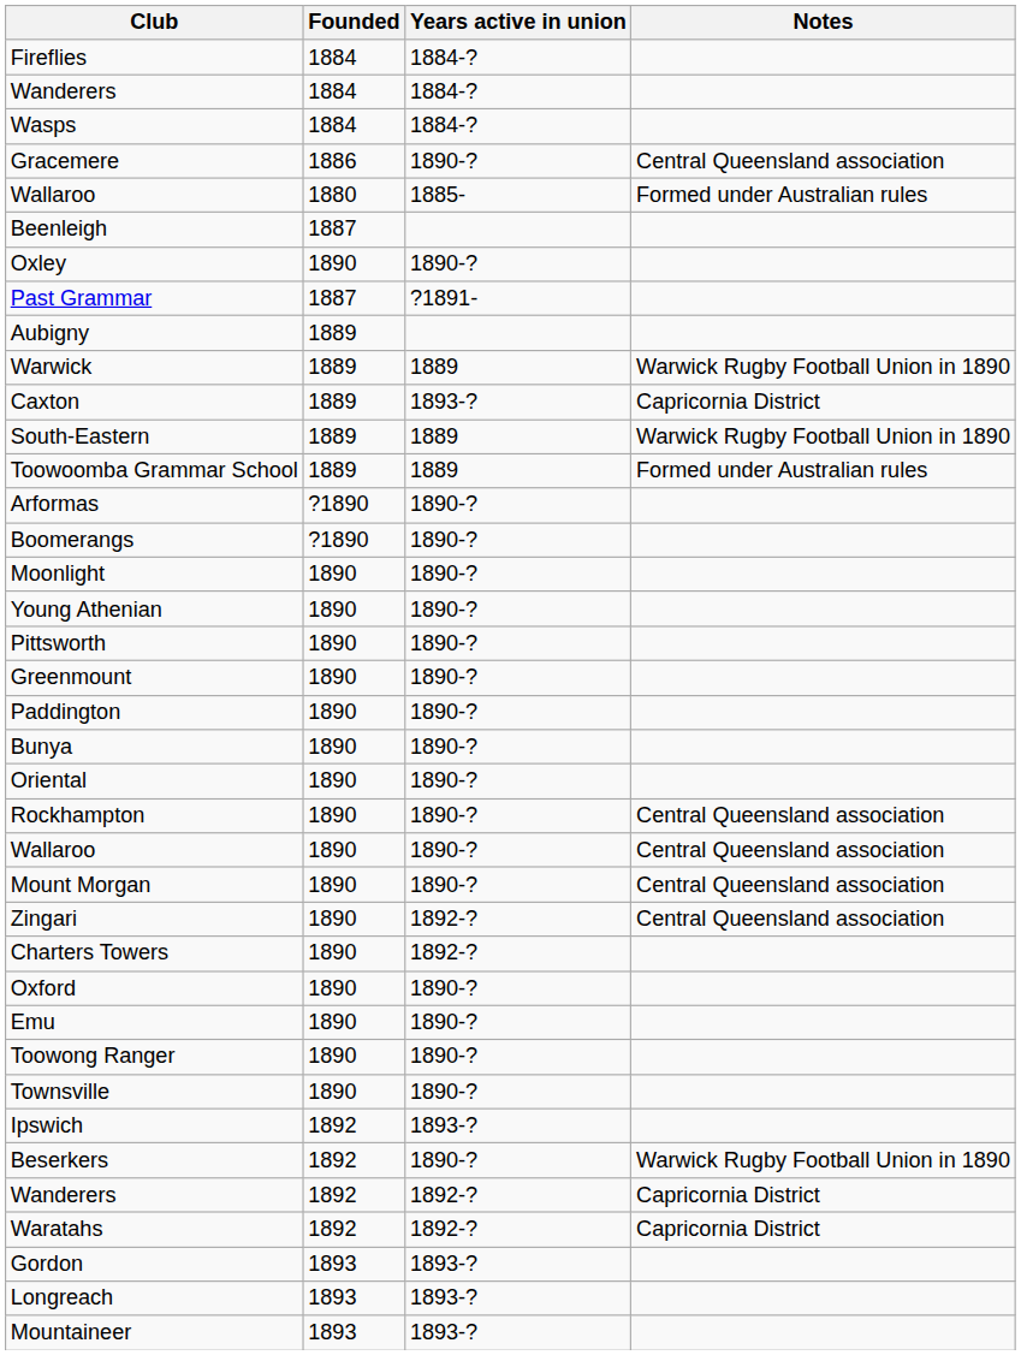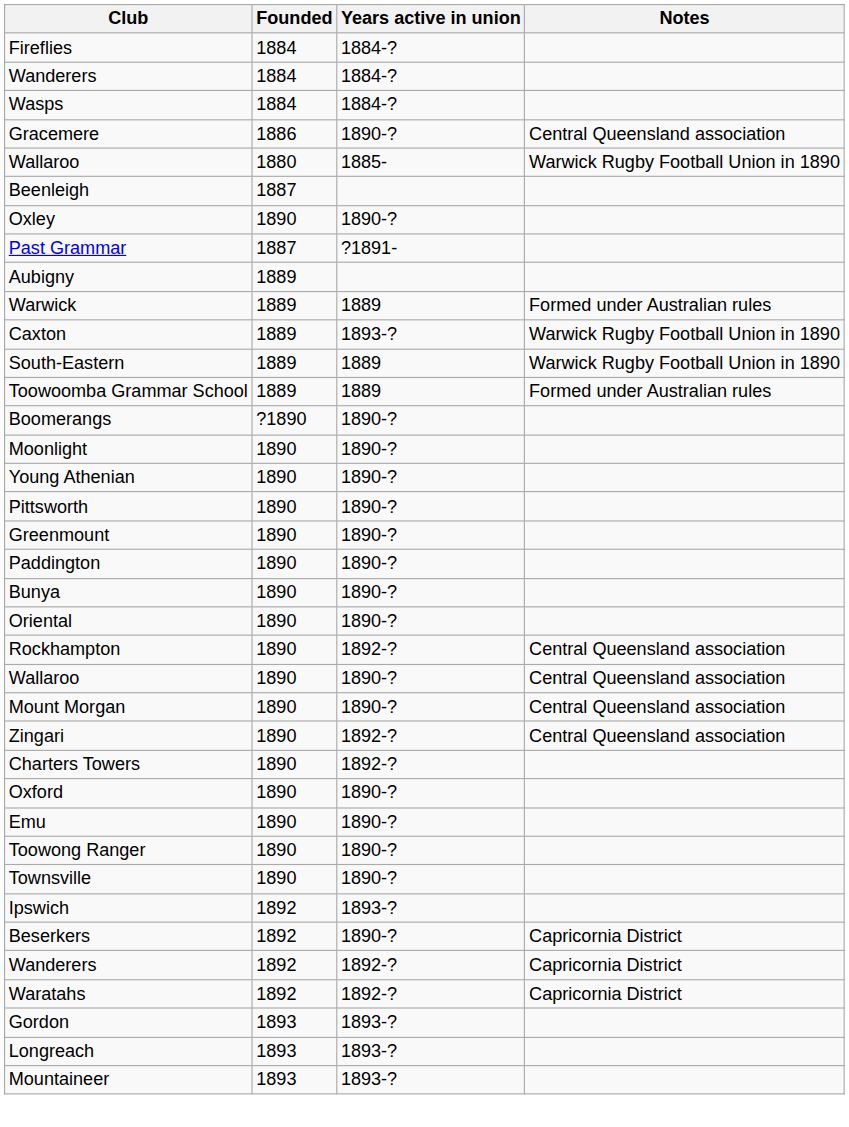Wallaroo / 1880 | Notes: Formed under Australian rules -> Warwick Rugby Football Union in 1890
Warwick | Notes: Warwick Rugby Football Union in 1890 -> Formed under Australian rules
Caxton | Notes: Capricornia District -> Warwick Rugby Football Union in 1890
- row: Arformas | ?1890 | 1890-?
Rockhampton | Years active in union: 1890-? -> 1892-?
Beserkers | Notes: Warwick Rugby Football Union in 1890 -> Capricornia District
